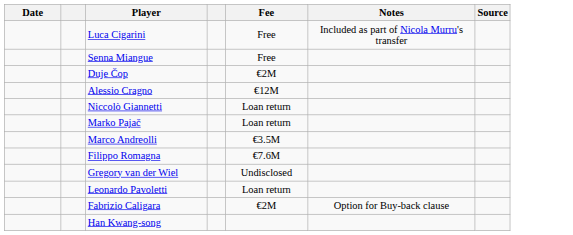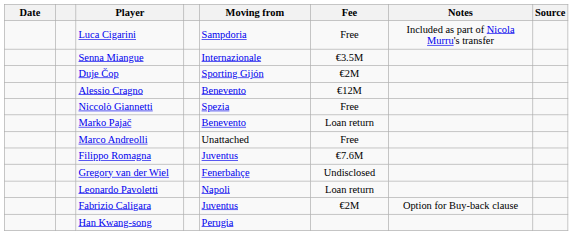+ column: Moving from | Sampdoria | Internazionale | Sporting Gijón | Benevento | Spezia | Benevento | Unattached | Juventus | Fenerbahçe | Napoli | Juventus | Perugia
Senna Miangue | Fee: Free -> €3.5M
Niccolò Giannetti | Fee: Loan return -> Free
Marco Andreolli | Fee: €3.5M -> Free
